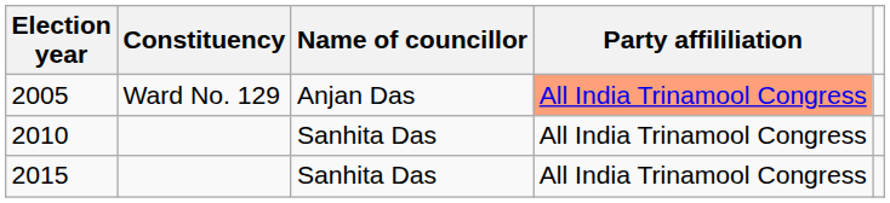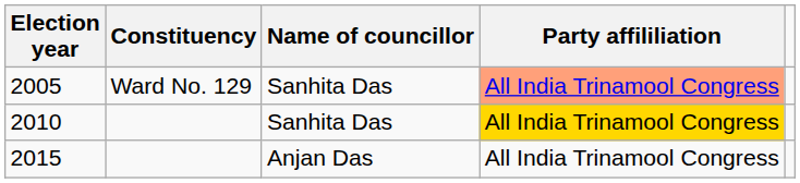2005 | Name of councillor: Anjan Das -> Sanhita Das
2010 | Party affililiation: no background -> gold background
2015 | Name of councillor: Sanhita Das -> Anjan Das
